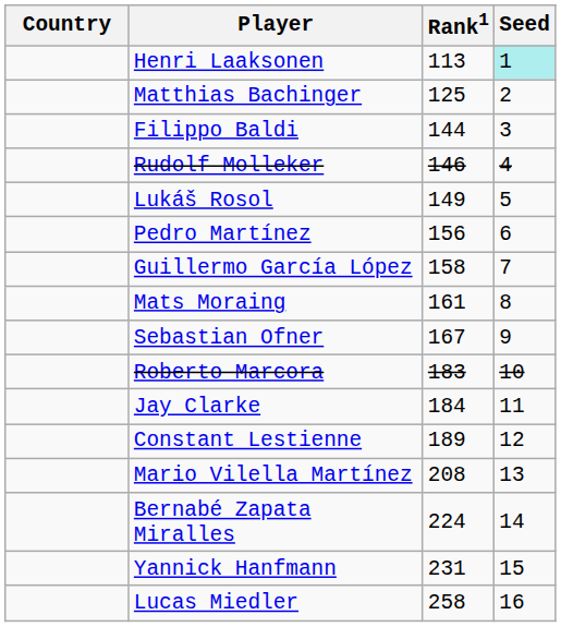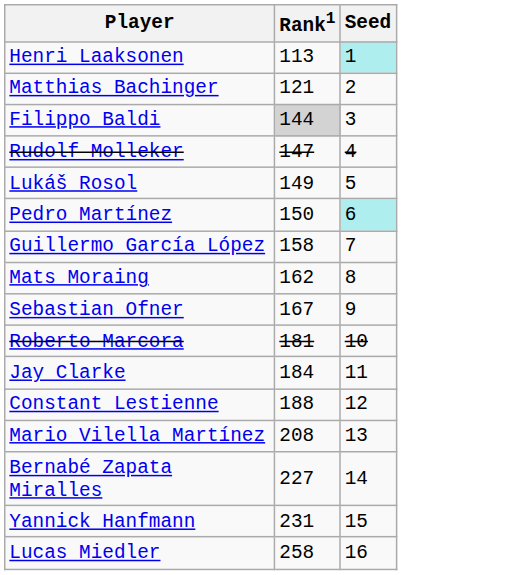- column: Country
Matthias Bachinger | Rank1: 125 -> 121
Filippo Baldi | Rank1: no background -> lightgrey background
Rudolf Molleker | Rank1: 146 -> 147
Pedro Martínez | Rank1: 156 -> 150
Pedro Martínez | Seed: no background -> paleturquoise background
Mats Moraing | Rank1: 161 -> 162
Roberto Marcora | Rank1: 183 -> 181
Constant Lestienne | Rank1: 189 -> 188
Bernabé Zapata Miralles | Rank1: 224 -> 227
